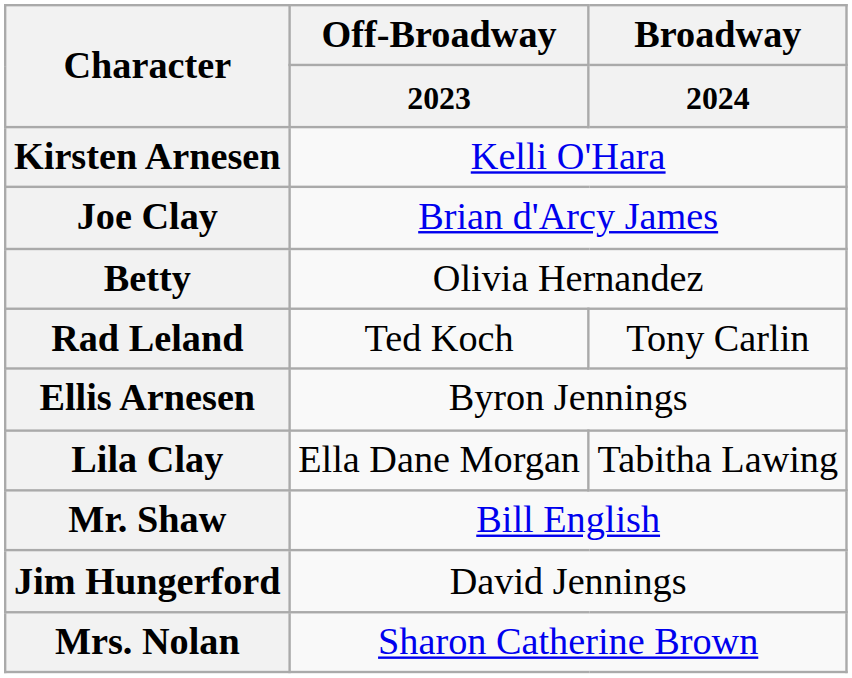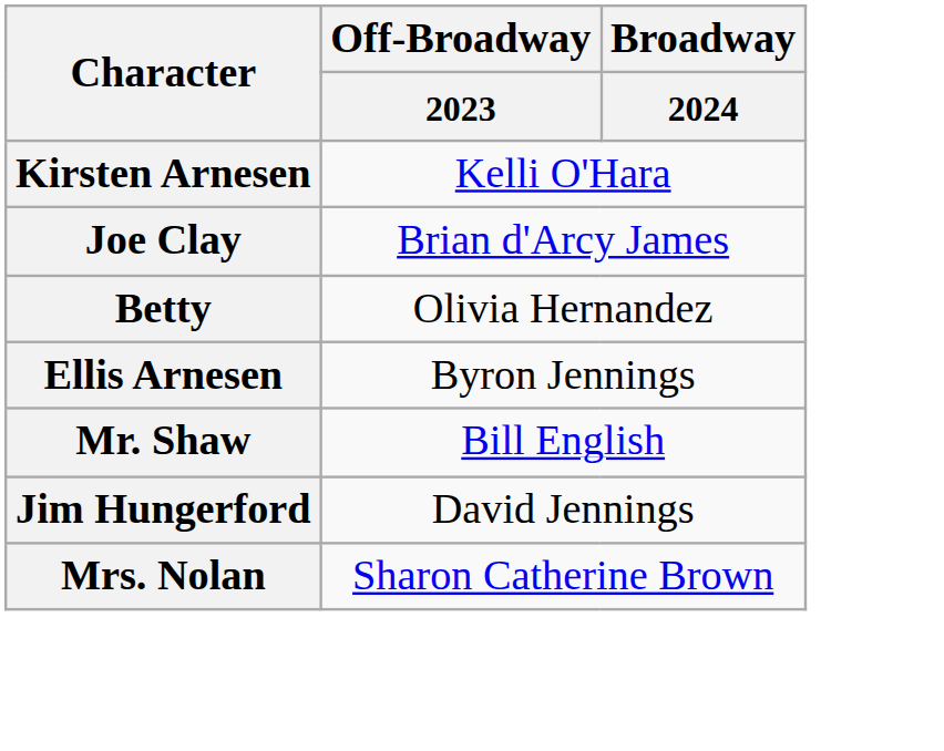- row: Rad Leland | Ted Koch | Tony Carlin
- row: Lila Clay | Ella Dane Morgan | Tabitha Lawing
